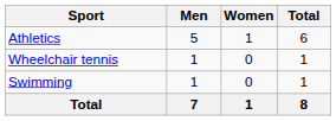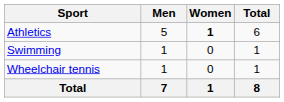Athletics | Women: normal -> bold
rows swapped: Swimming <-> Wheelchair tennis
